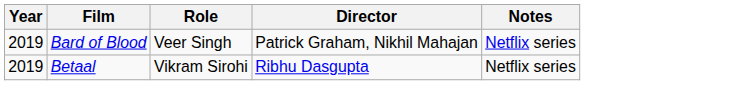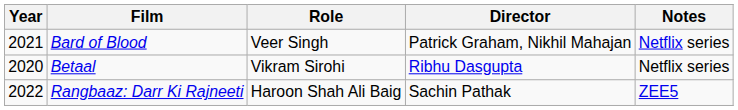Bard of Blood | Year: 2019 -> 2021
Betaal | Year: 2019 -> 2020
+ row: 2022 | Rangbaaz: Darr Ki Rajneeti | Haroon Shah Ali Baig | Sachin Pathak | ZEE5
